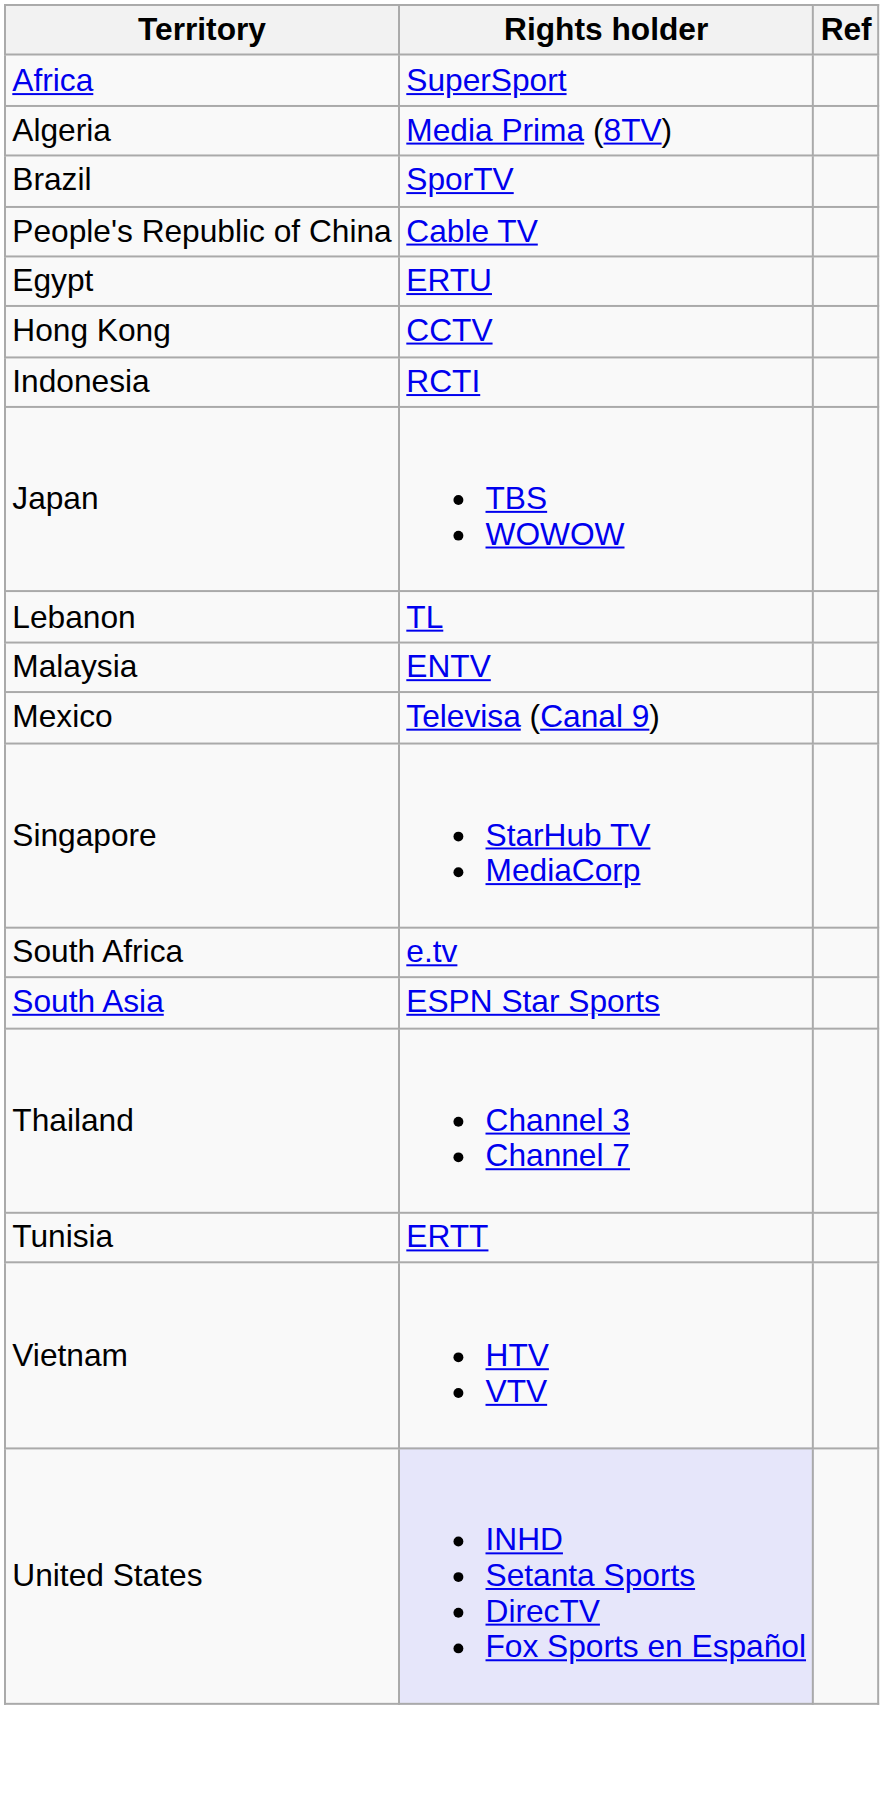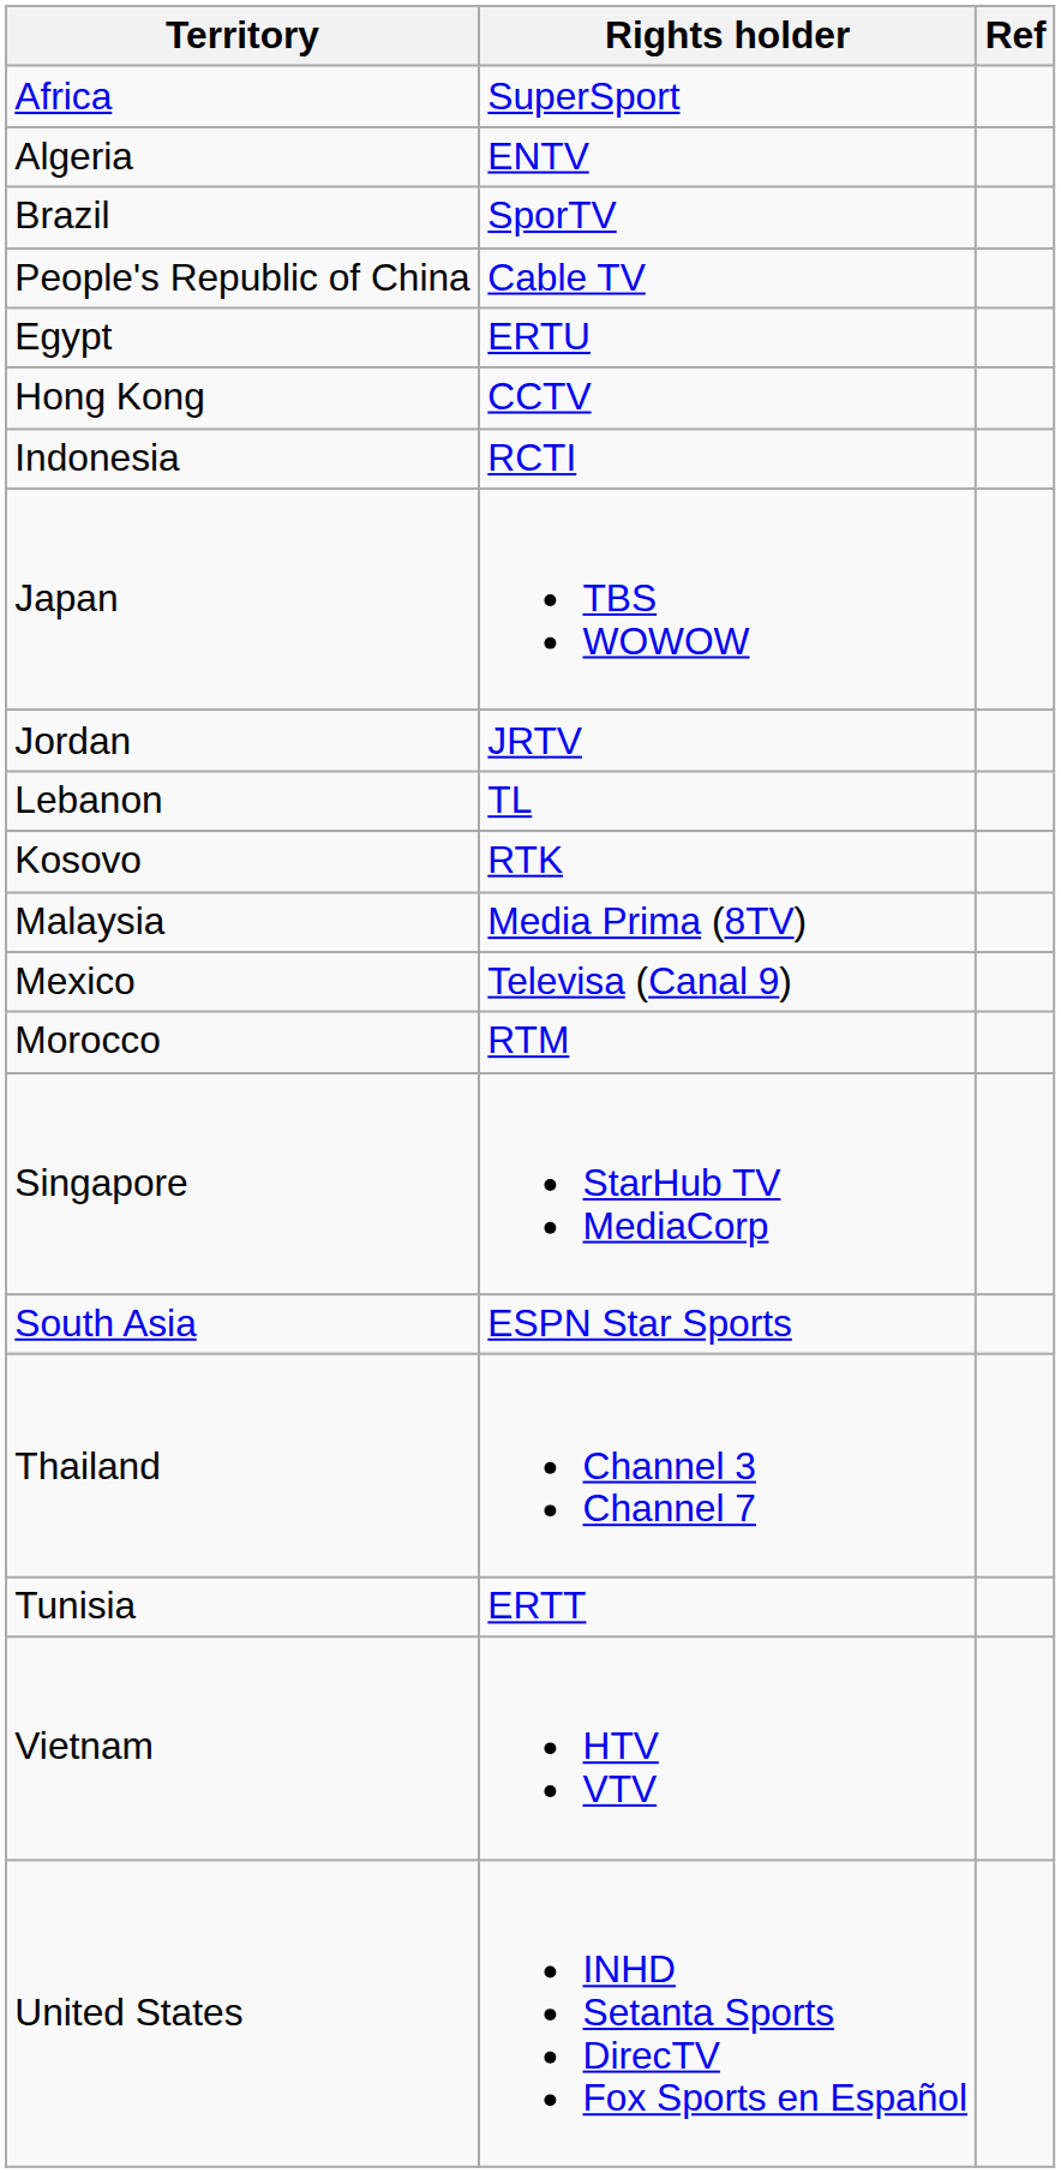Algeria | Rights holder: Media Prima (8TV) -> ENTV
+ row: Jordan | JRTV
+ row: Kosovo | RTK
Malaysia | Rights holder: ENTV -> Media Prima (8TV)
+ row: Morocco | RTM
- row: South Africa | e.tv
United States | Rights holder: lavender background -> no background
